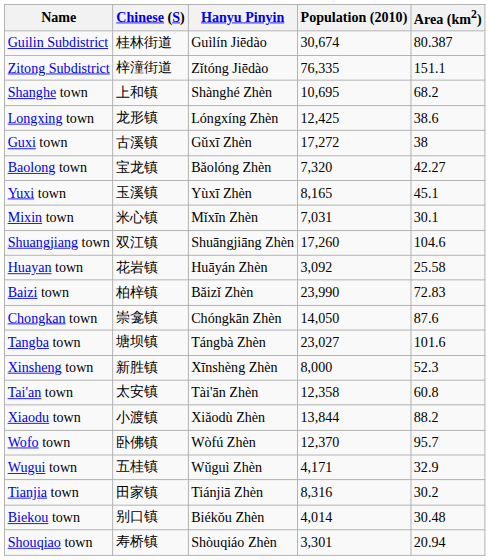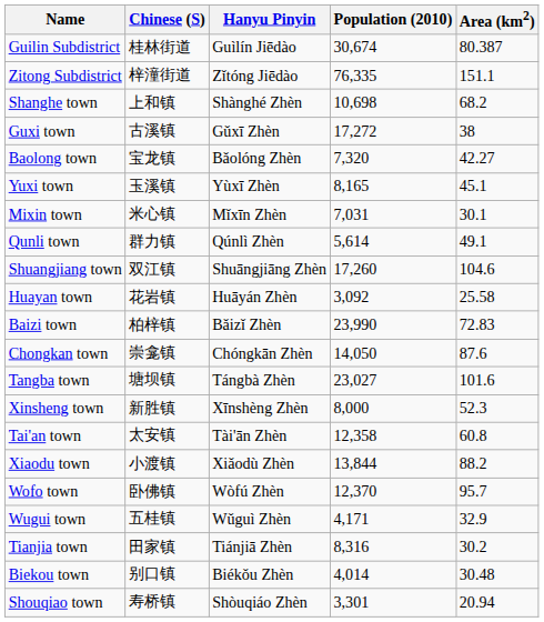Shanghe town | Population (2010): 10,695 -> 10,698
- row: Longxing town | 龙形镇 | Lóngxíng Zhèn | 12,425 | 38.6
+ row: Qunli town | 群力镇 | Qúnlì Zhèn | 5,614 | 49.1
